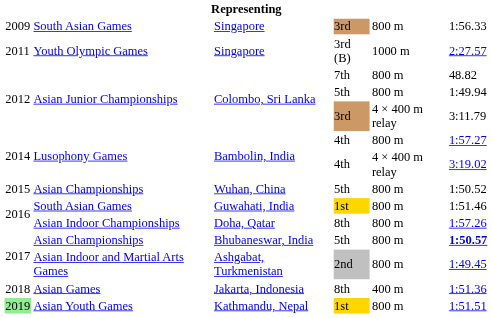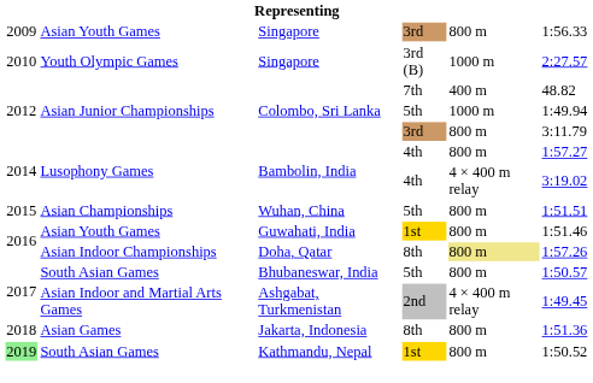Singapore / 3rd | column 2: South Asian Games -> Asian Youth Games
Singapore / 3rd (B) | column 1: 2011 -> 2010
Colombo, Sri Lanka / 7th | column 5: 800 m -> 400 m
Colombo, Sri Lanka / 5th | column 5: 800 m -> 1000 m
Colombo, Sri Lanka / 3rd | column 5: 4 × 400 m relay -> 800 m
Wuhan, China | column 6: 1:50.52 -> 1:51.51
Guwahati, India | column 2: South Asian Games -> Asian Youth Games
Doha, Qatar | column 5: no background -> khaki background
Bhubaneswar, India | column 2: Asian Championships -> South Asian Games
Bhubaneswar, India | column 6: bold -> normal
Ashgabat, Turkmenistan | column 5: 800 m -> 4 × 400 m relay
Jakarta, Indonesia | column 5: 400 m -> 800 m
Kathmandu, Nepal | column 2: Asian Youth Games -> South Asian Games
Kathmandu, Nepal | column 6: 1:51.51 -> 1:50.52
